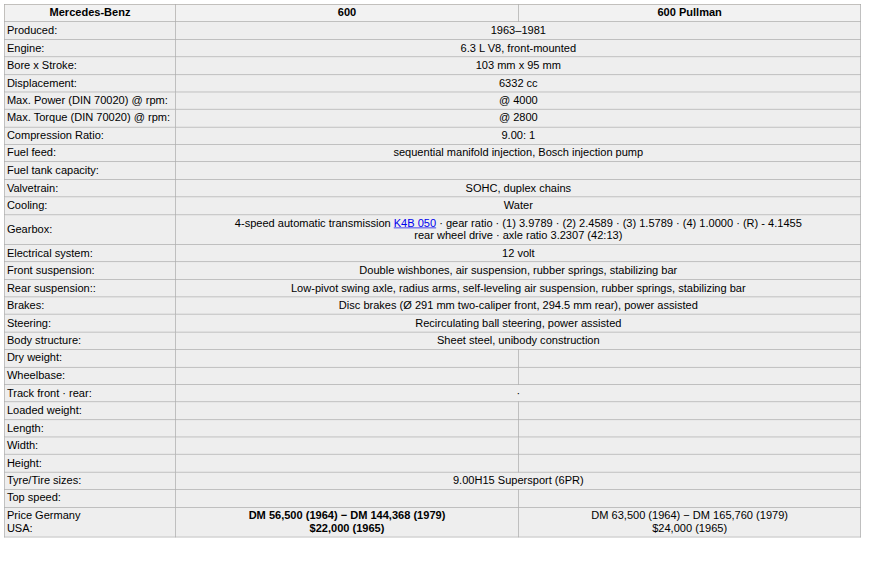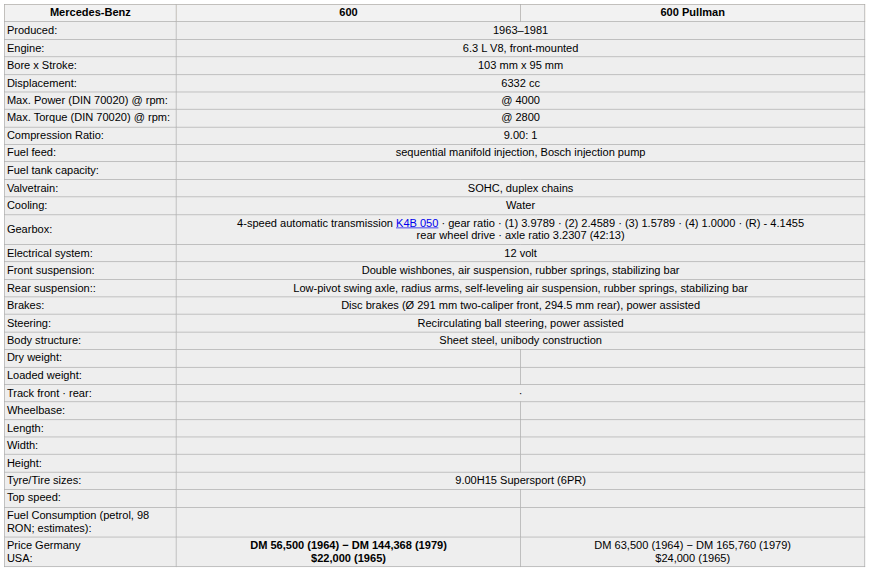rows swapped: Loaded weight: <-> Wheelbase:
+ row: Fuel Consumption (petrol, 98 RON; estimates):
